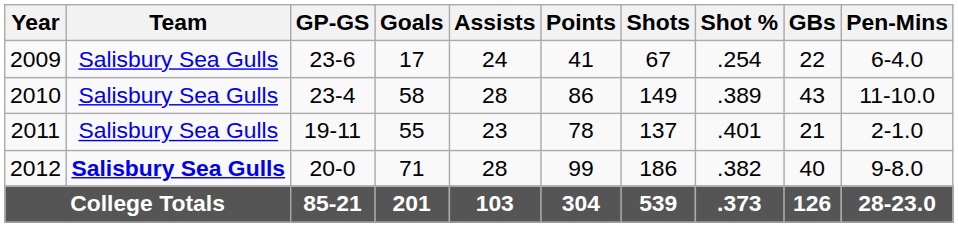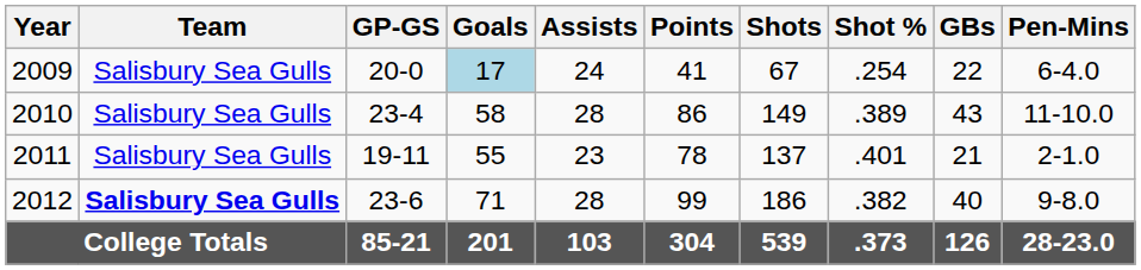2009 | GP-GS: 23-6 -> 20-0
2009 | Goals: no background -> lightblue background
2012 | GP-GS: 20-0 -> 23-6
